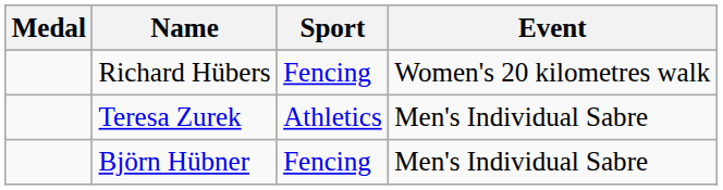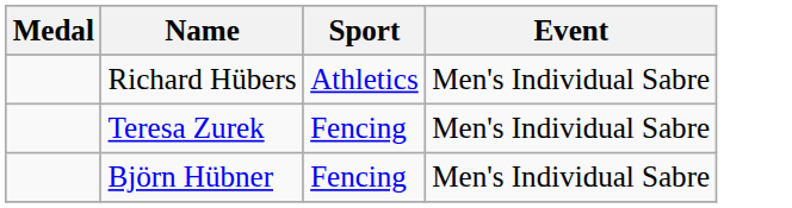Richard Hübers | Sport: Fencing -> Athletics
Richard Hübers | Event: Women's 20 kilometres walk -> Men's Individual Sabre
Teresa Zurek | Sport: Athletics -> Fencing
